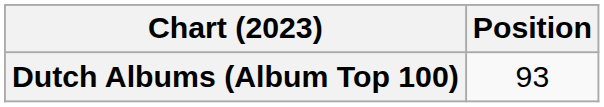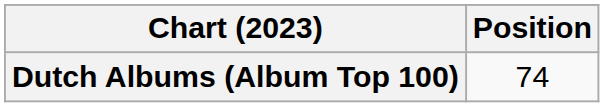Dutch Albums (Album Top 100) | Position: 93 -> 74
